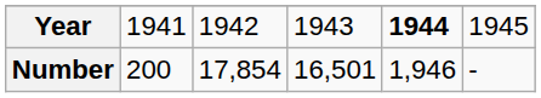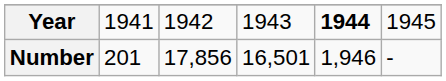Number | column 2: 200 -> 201
Number | column 3: 17,854 -> 17,856
